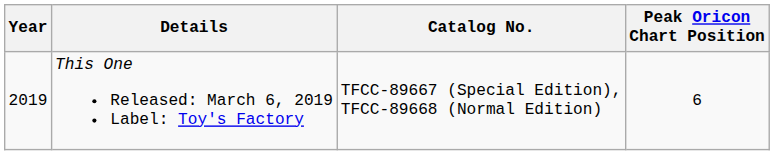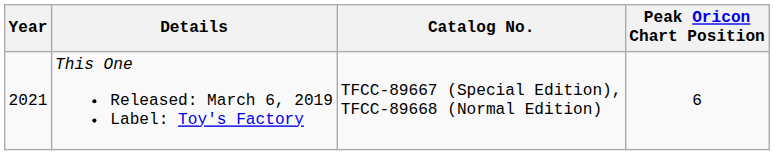This One Released: March 6, 2019 Label: Toy's Factory | Year: 2019 -> 2021
